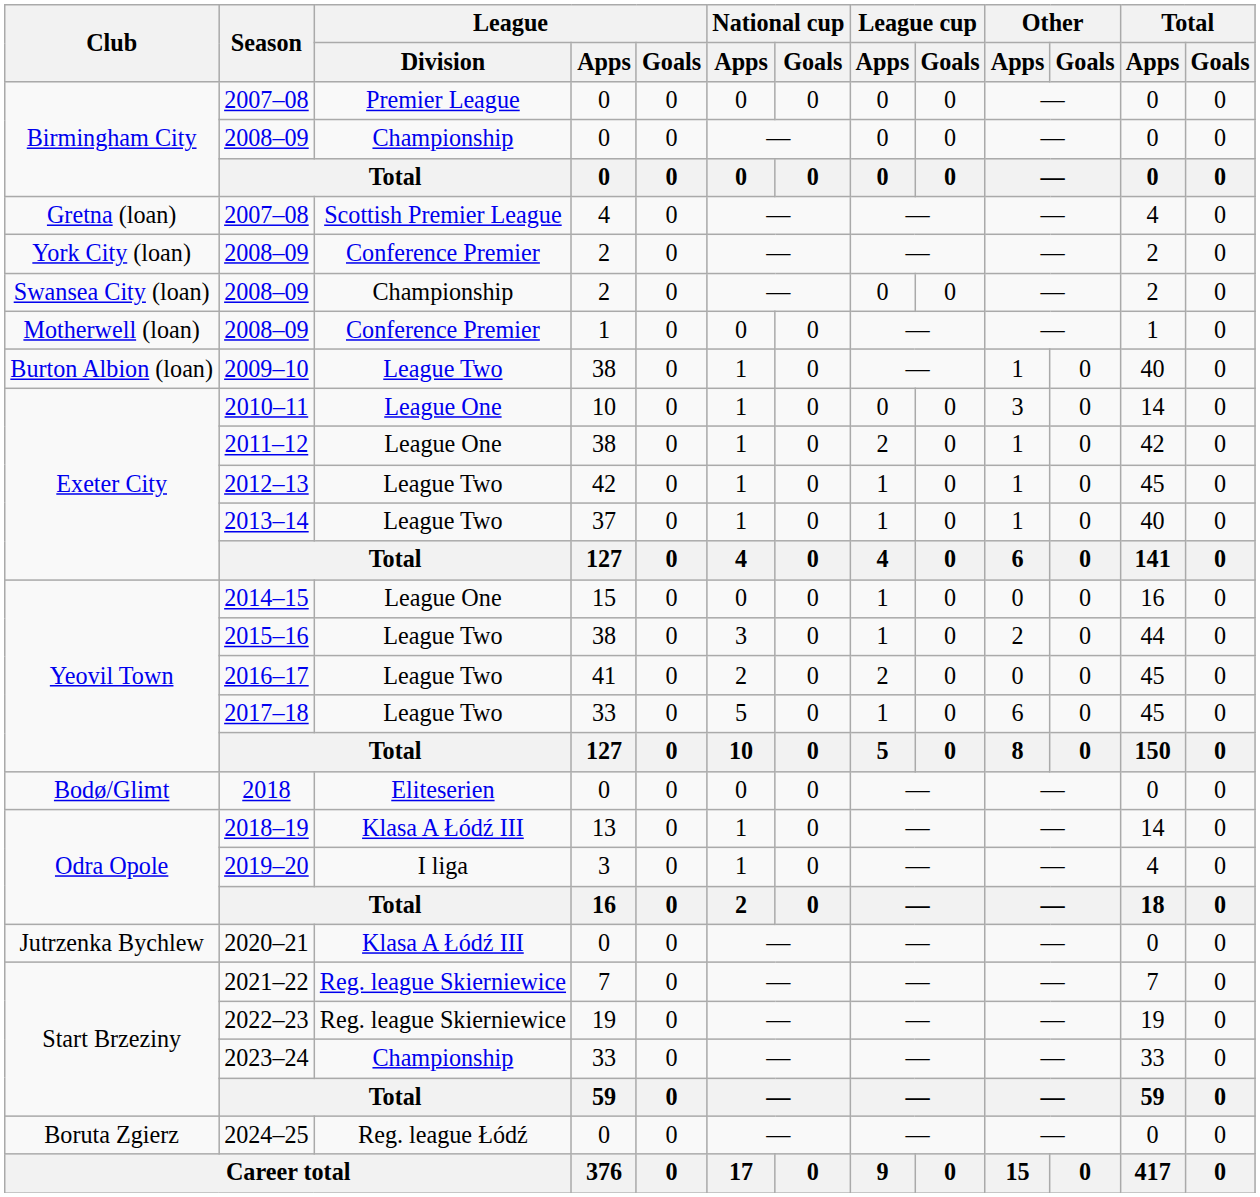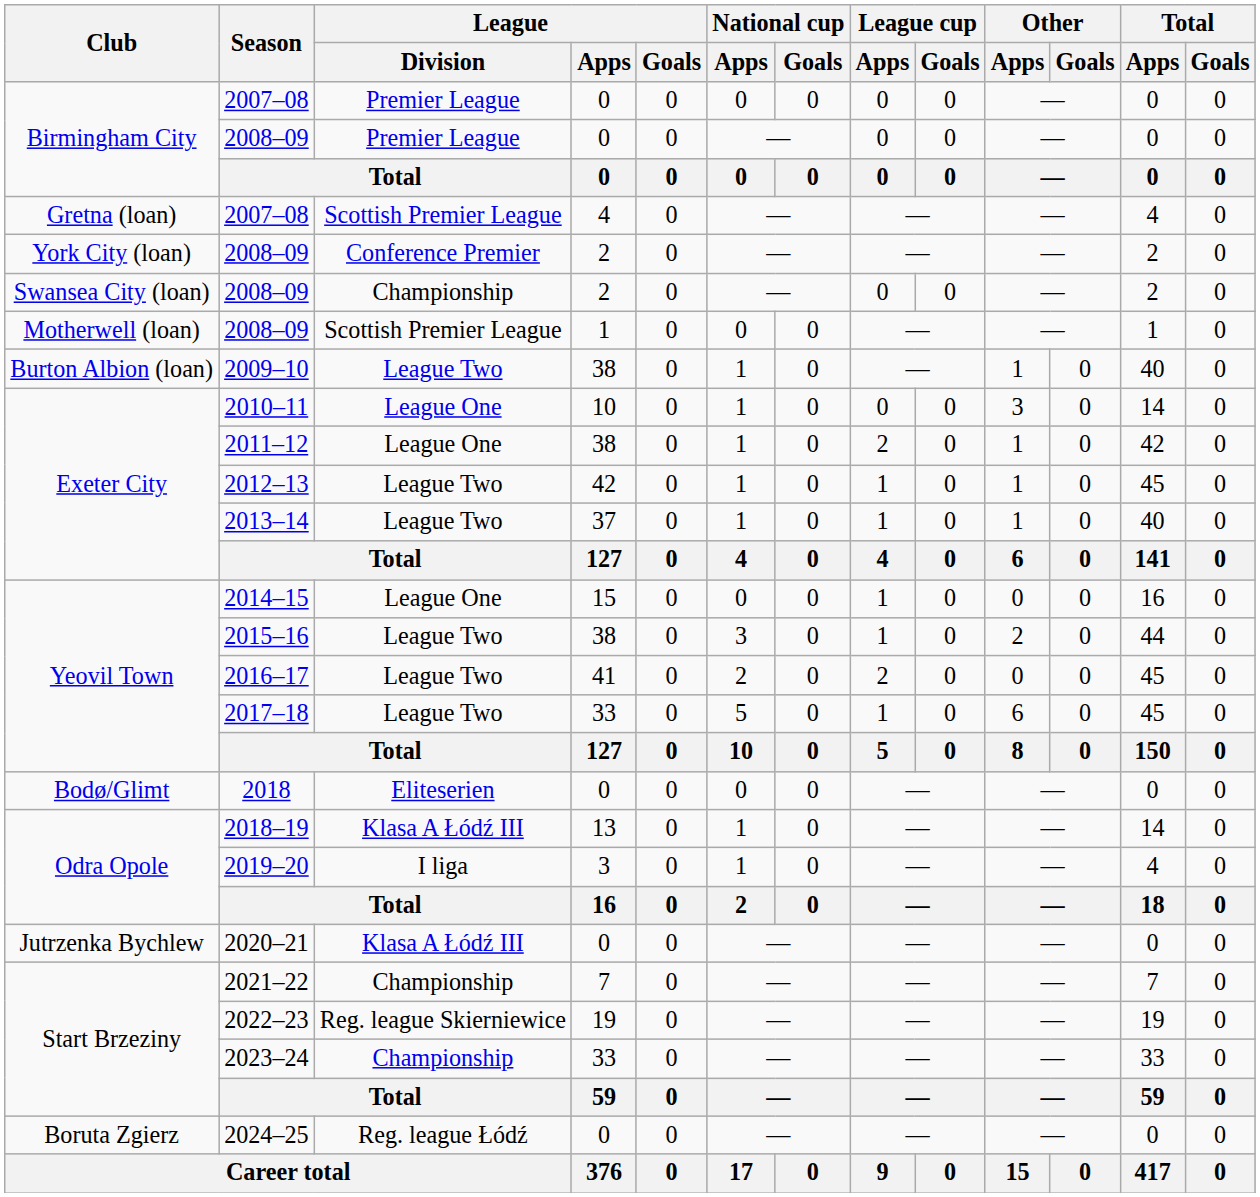Birmingham City / 2008–09 | League / Division: Championship -> Premier League
Motherwell (loan) / 2008–09 | League / Division: Conference Premier -> Scottish Premier League
2021–22 | League / Division: Reg. league Skierniewice -> Championship
